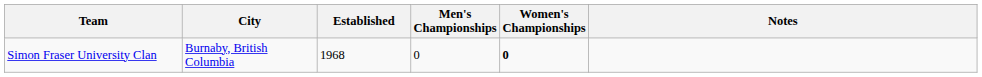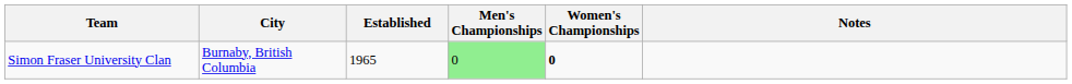Simon Fraser University Clan | Established: 1968 -> 1965
Simon Fraser University Clan | Men's Championships: no background -> lightgreen background
